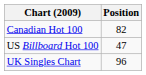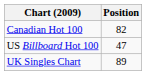UK Singles Chart | Position: 96 -> 89
